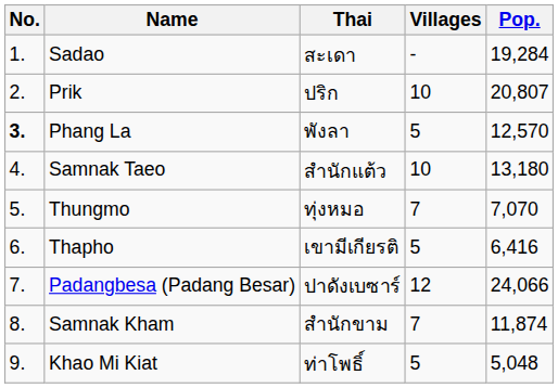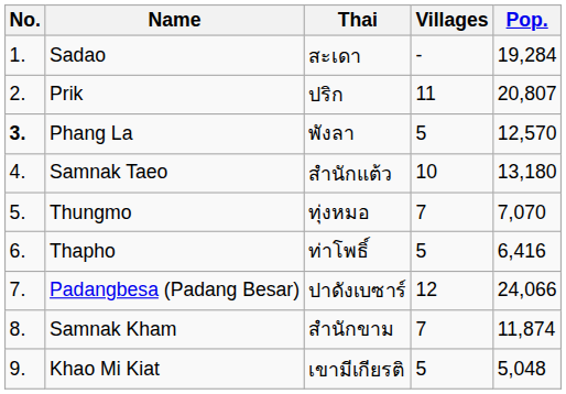Prik | Villages: 10 -> 11
Thapho | Thai: เขามีเกียรติ -> ท่าโพธิ์
Khao Mi Kiat | Thai: ท่าโพธิ์ -> เขามีเกียรติ
